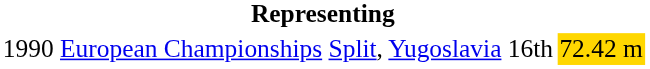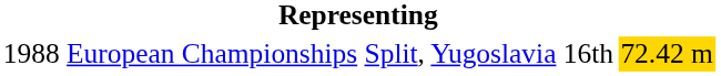European Championships | column 1: 1990 -> 1988
